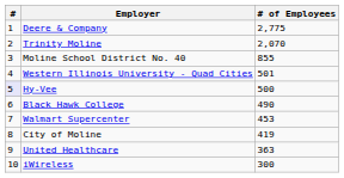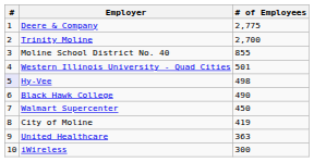Trinity Moline | # of Employees: 2,070 -> 2,700
Hy-Vee | # of Employees: 500 -> 498
Walmart Supercenter | # of Employees: 453 -> 450
